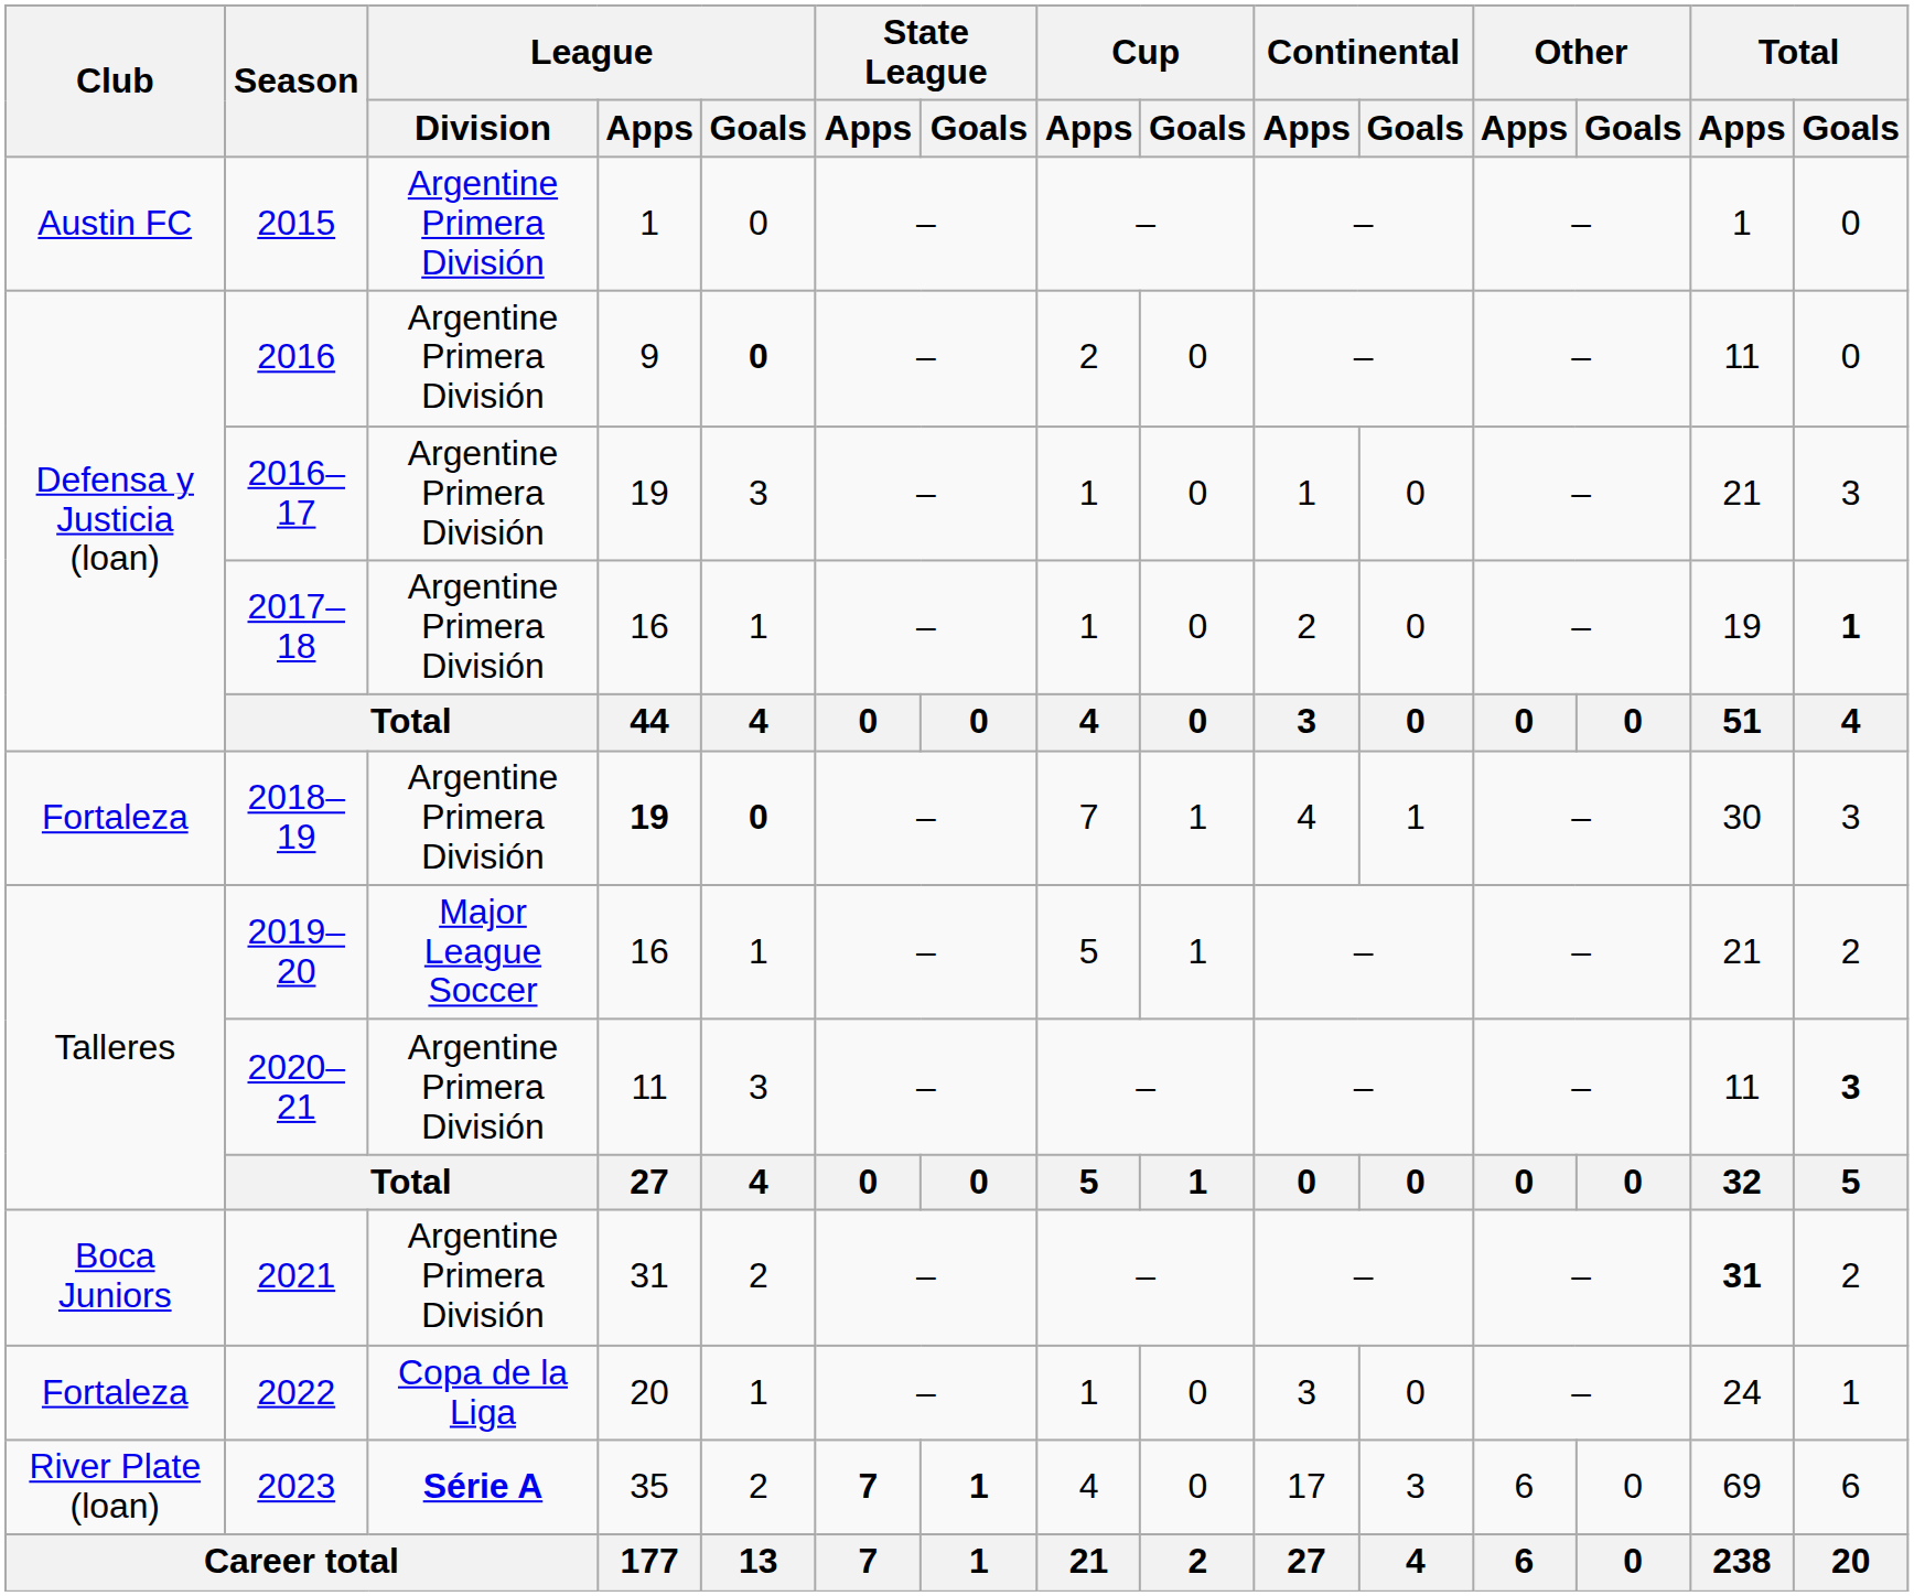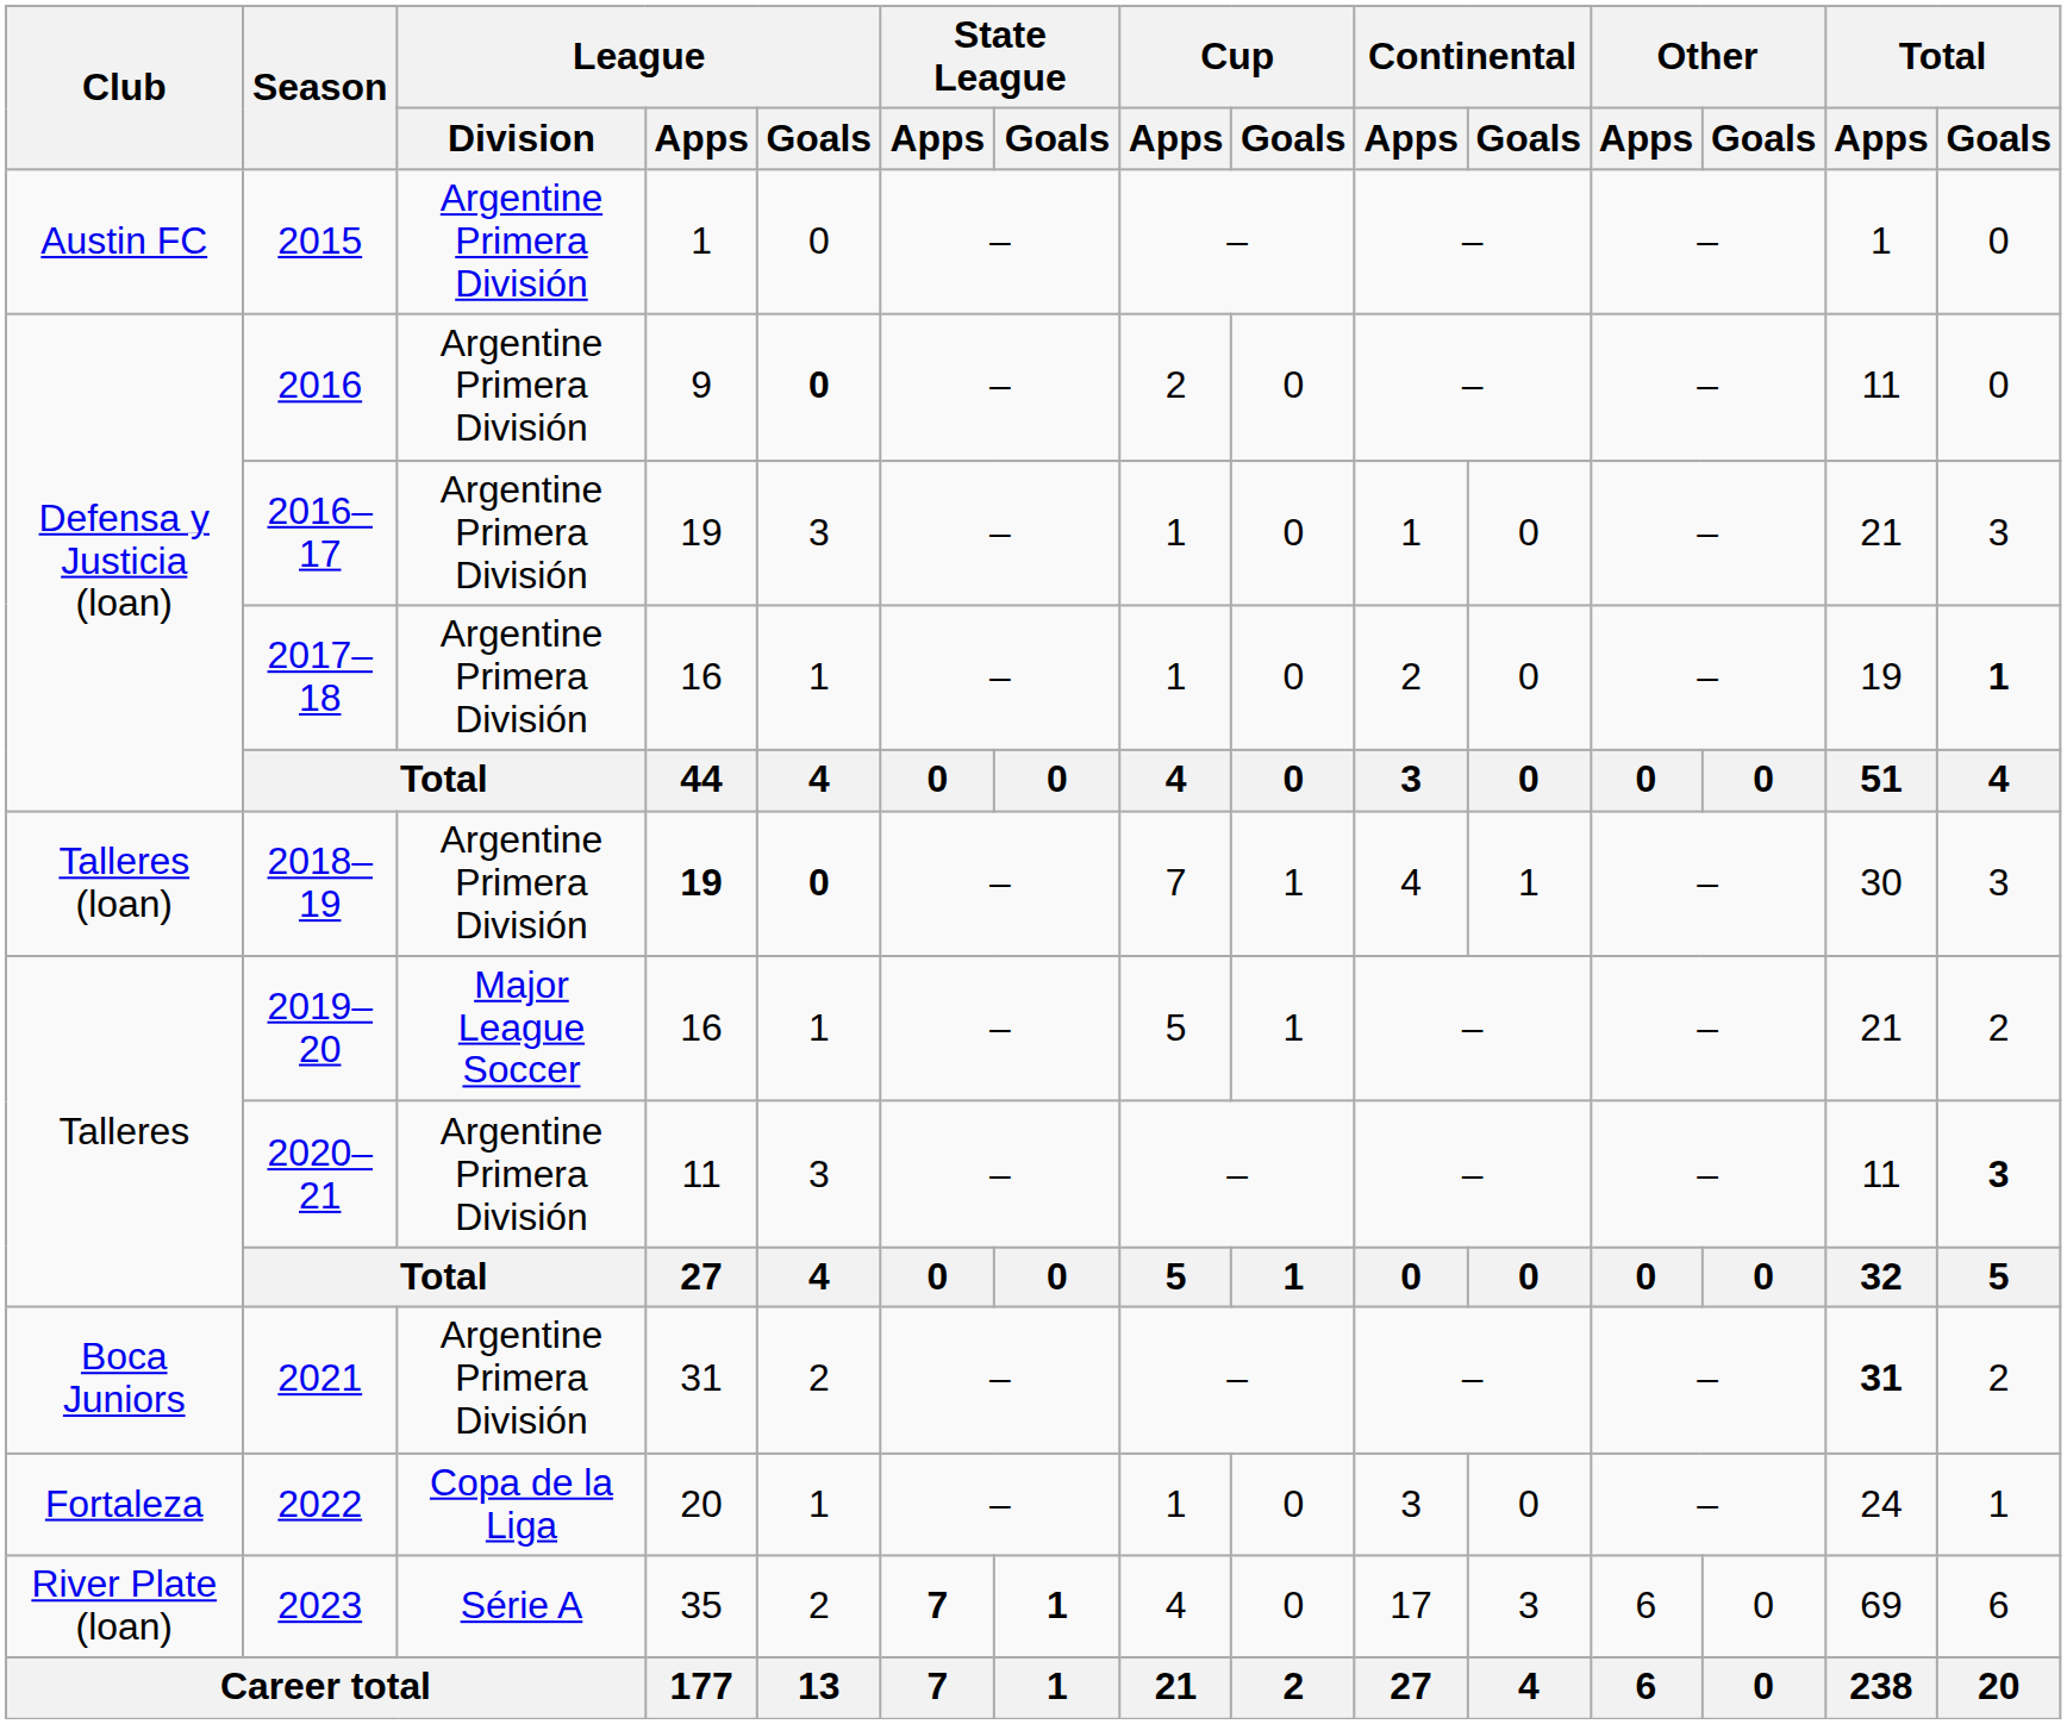2018–19 | Club: Fortaleza -> Talleres (loan)
2023 | League / Division: bold -> normal
